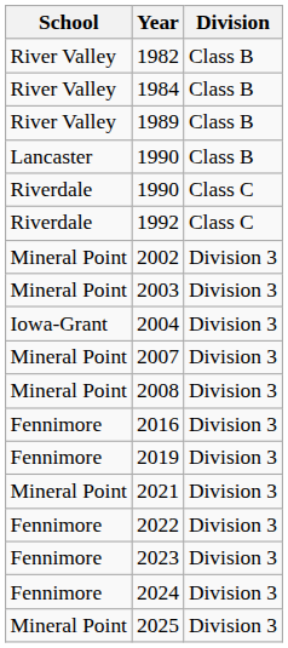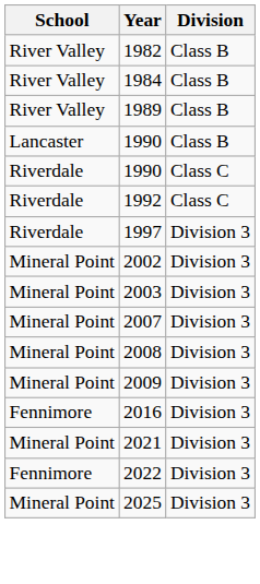+ row: Riverdale | 1997 | Division 3
- row: Iowa-Grant | 2004 | Division 3
+ row: Mineral Point | 2009 | Division 3
- row: Fennimore | 2019 | Division 3
- row: Fennimore | 2023 | Division 3
- row: Fennimore | 2024 | Division 3
